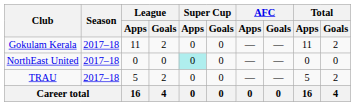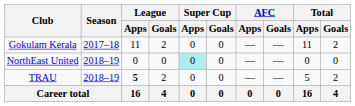NorthEast United | Season: 2017–18 -> 2018–19
TRAU | Season: 2017–18 -> 2018–19
TRAU | League / Apps: normal -> bold
